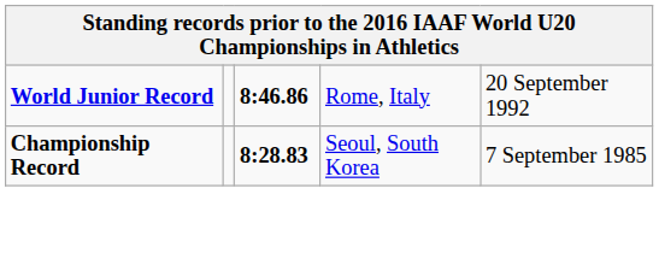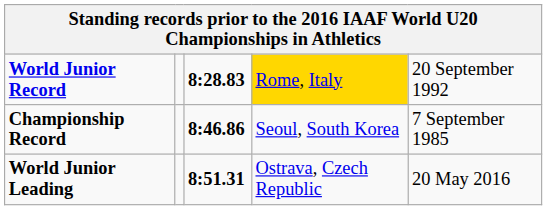World Junior Record | column 3: 8:46.86 -> 8:28.83
World Junior Record | column 4: no background -> gold background
Championship Record | column 3: 8:28.83 -> 8:46.86
+ row: World Junior Leading | 8:51.31 | Ostrava, Czech Republic | 20 May 2016
